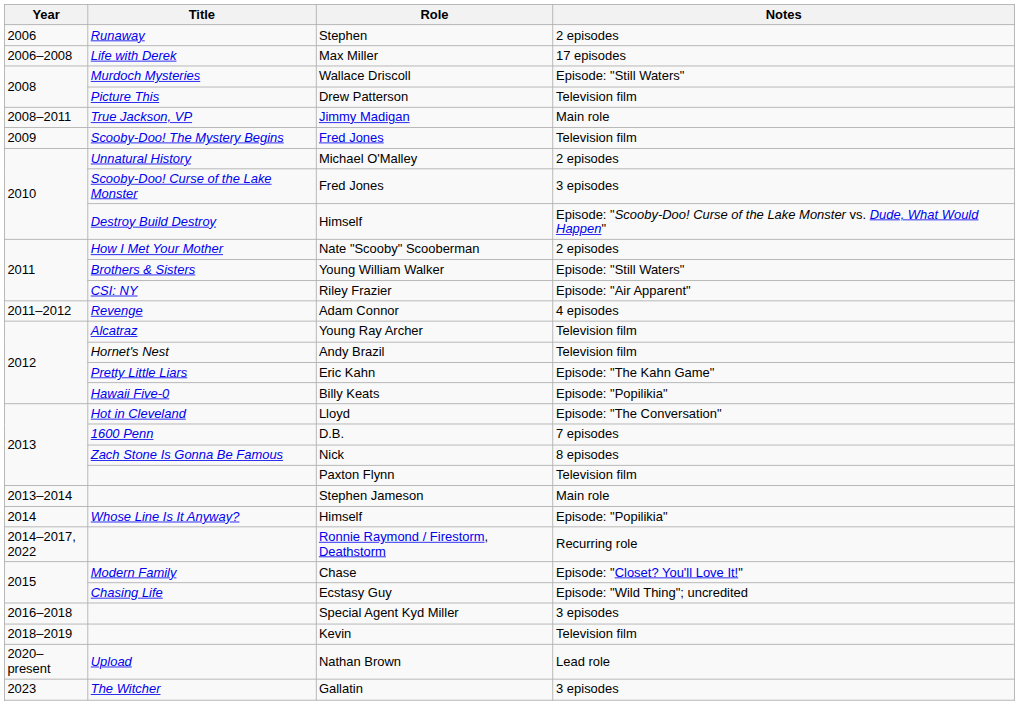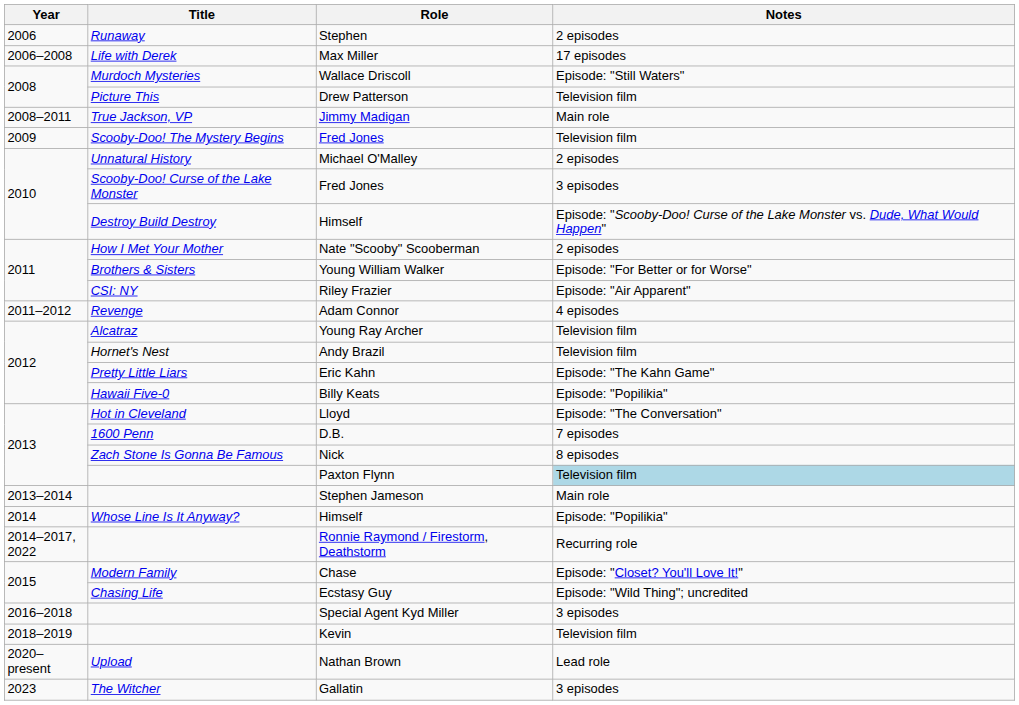Young William Walker | Notes: Episode: "Still Waters" -> Episode: "For Better or for Worse"
Paxton Flynn | Notes: no background -> lightblue background
